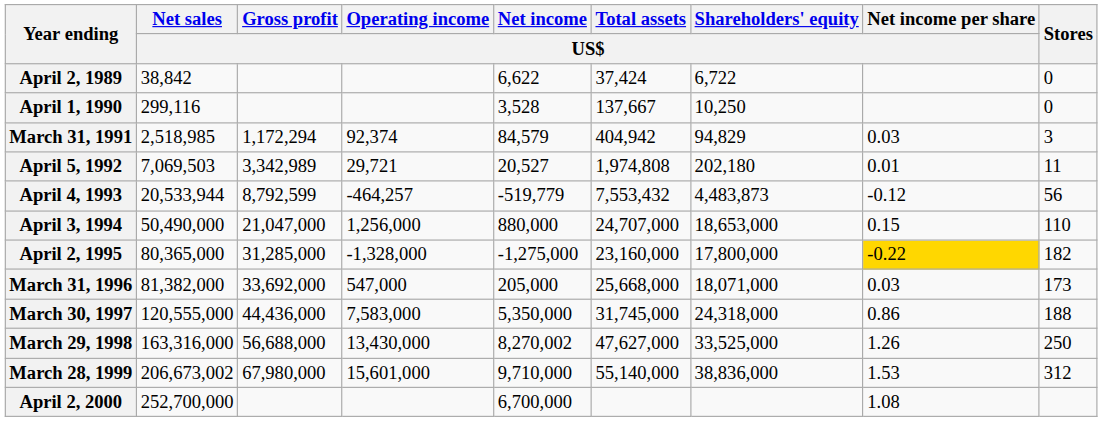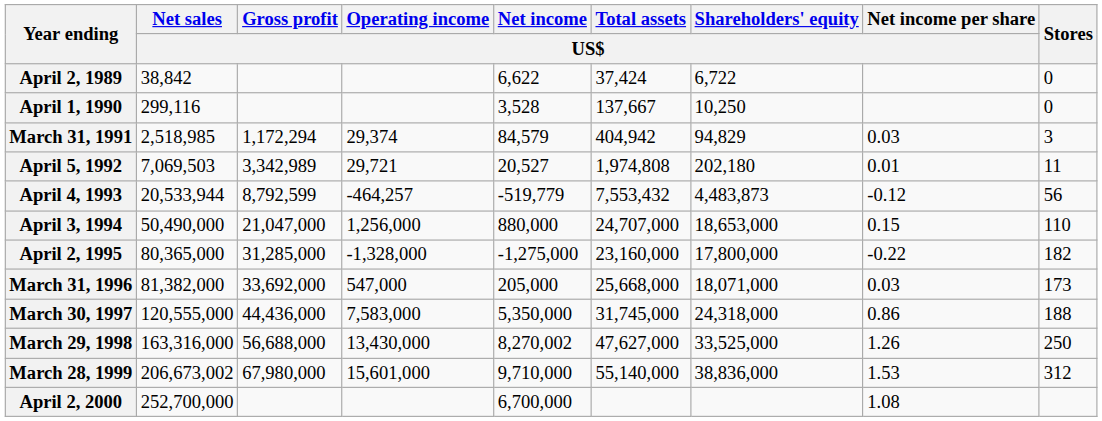March 31, 1991 | Operating income / US$: 92,374 -> 29,374
April 2, 1995 | Net income per share / US$: gold background -> no background
